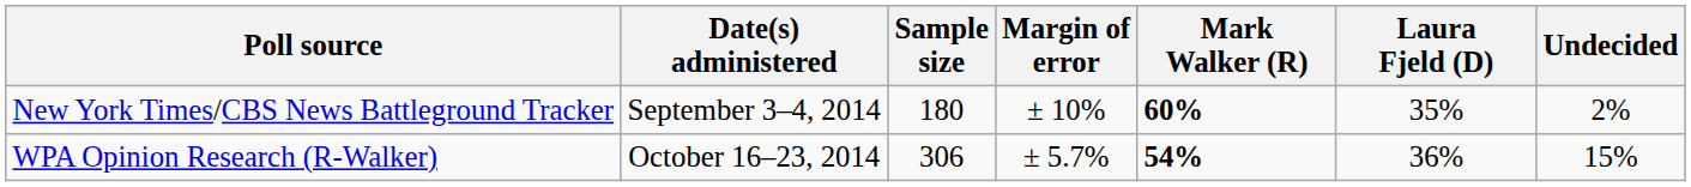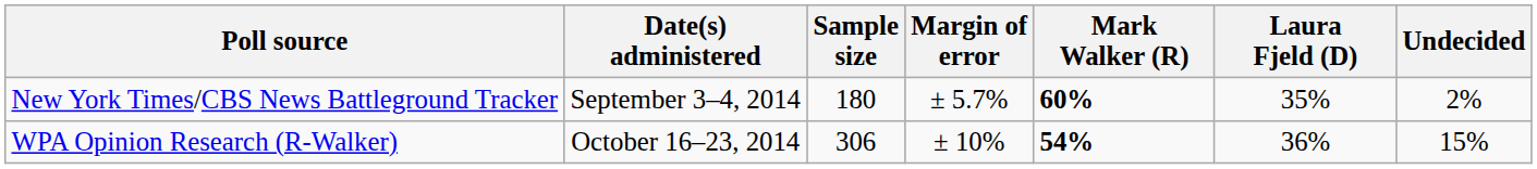New York Times/CBS News Battleground Tracker | Margin of error: ± 10% -> ± 5.7%
WPA Opinion Research (R-Walker) | Margin of error: ± 5.7% -> ± 10%
